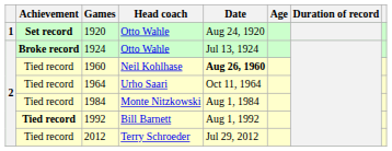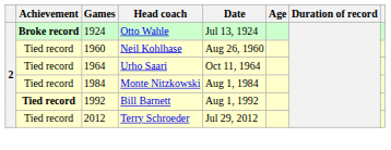- row: 1 | Set record | 1920 | Otto Wahle | Aug 24, 1920
1960 | Date: bold -> normal
